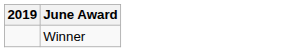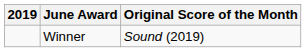+ column: Original Score of the Month | Sound (2019)
